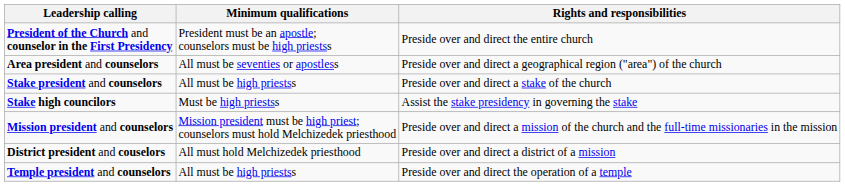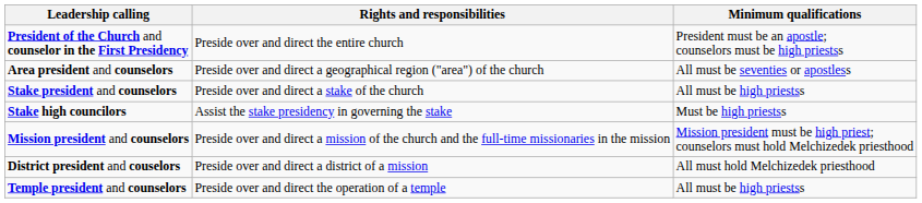columns swapped: Minimum qualifications <-> Rights and responsibilities
